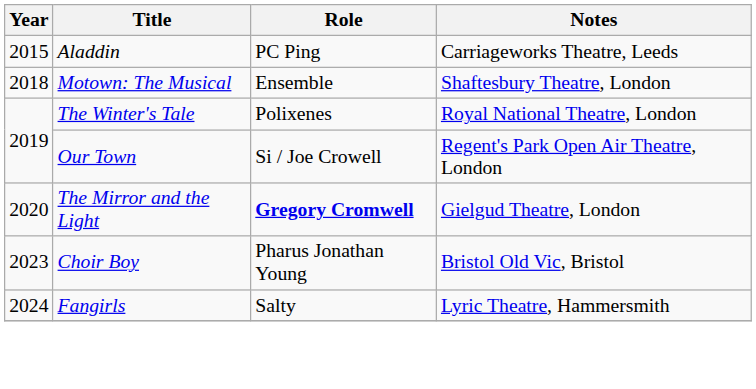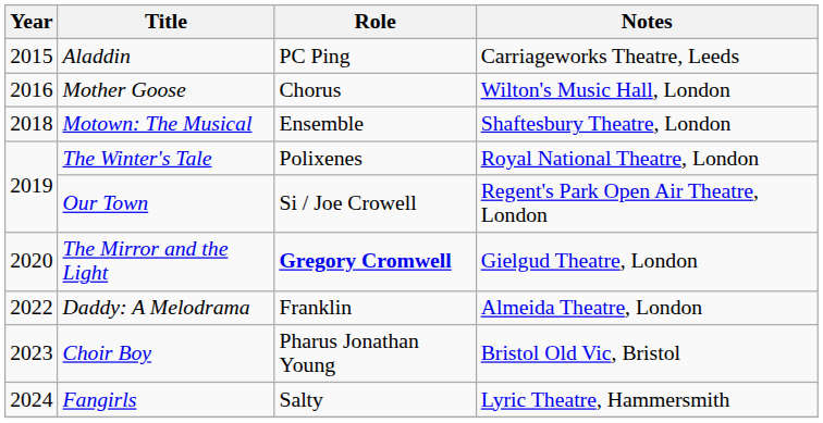+ row: 2016 | Mother Goose | Chorus | Wilton's Music Hall, London
+ row: 2022 | Daddy: A Melodrama | Franklin | Almeida Theatre, London
